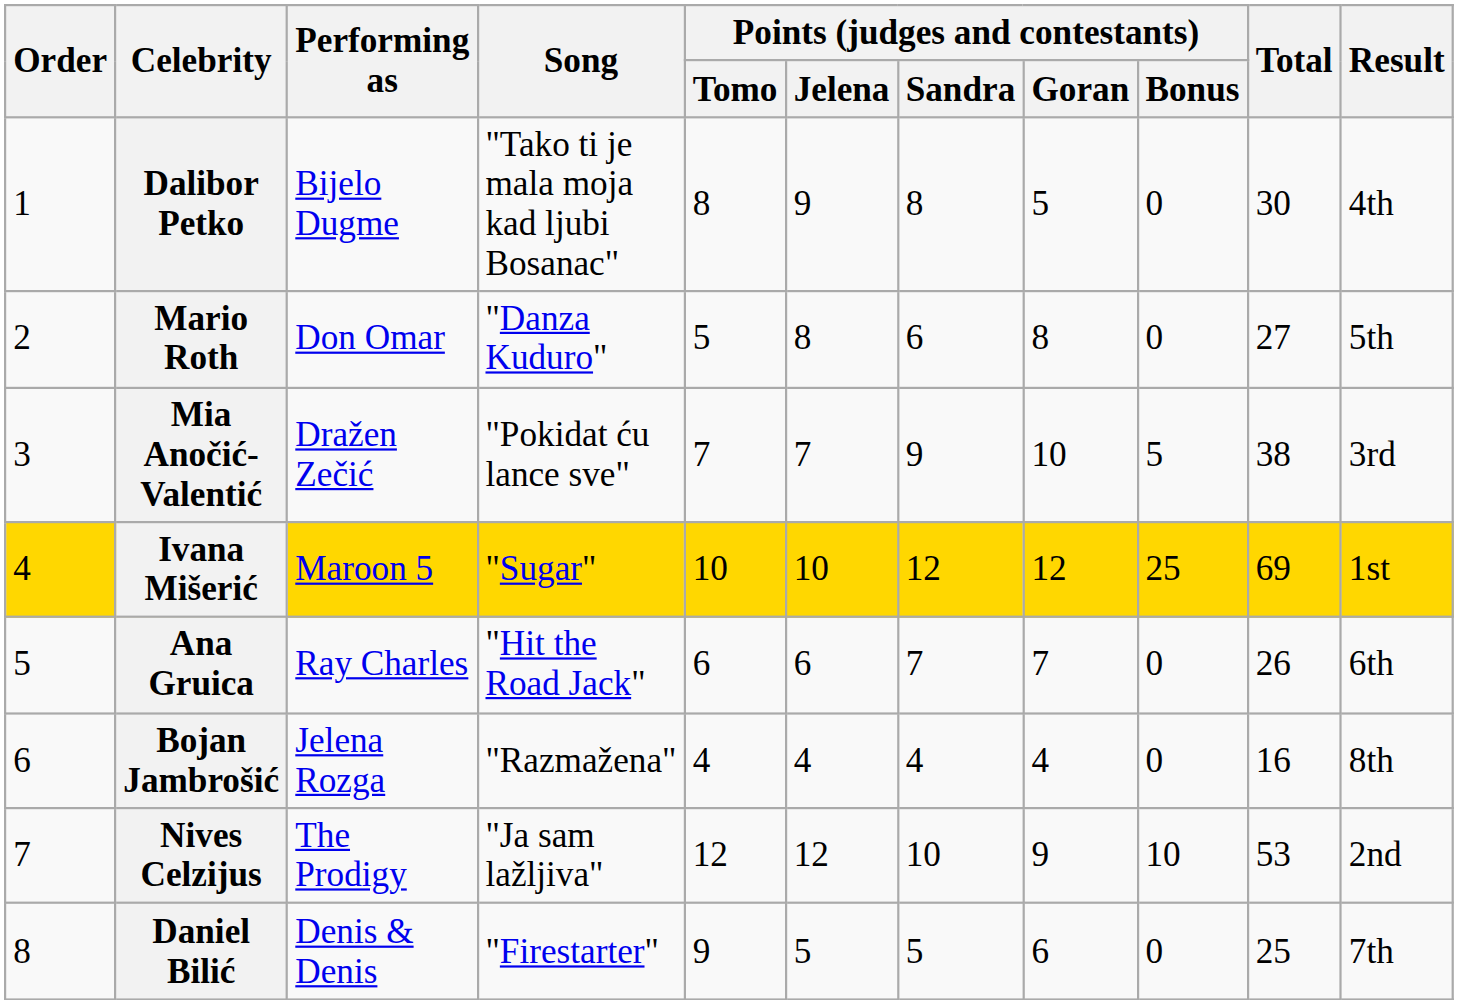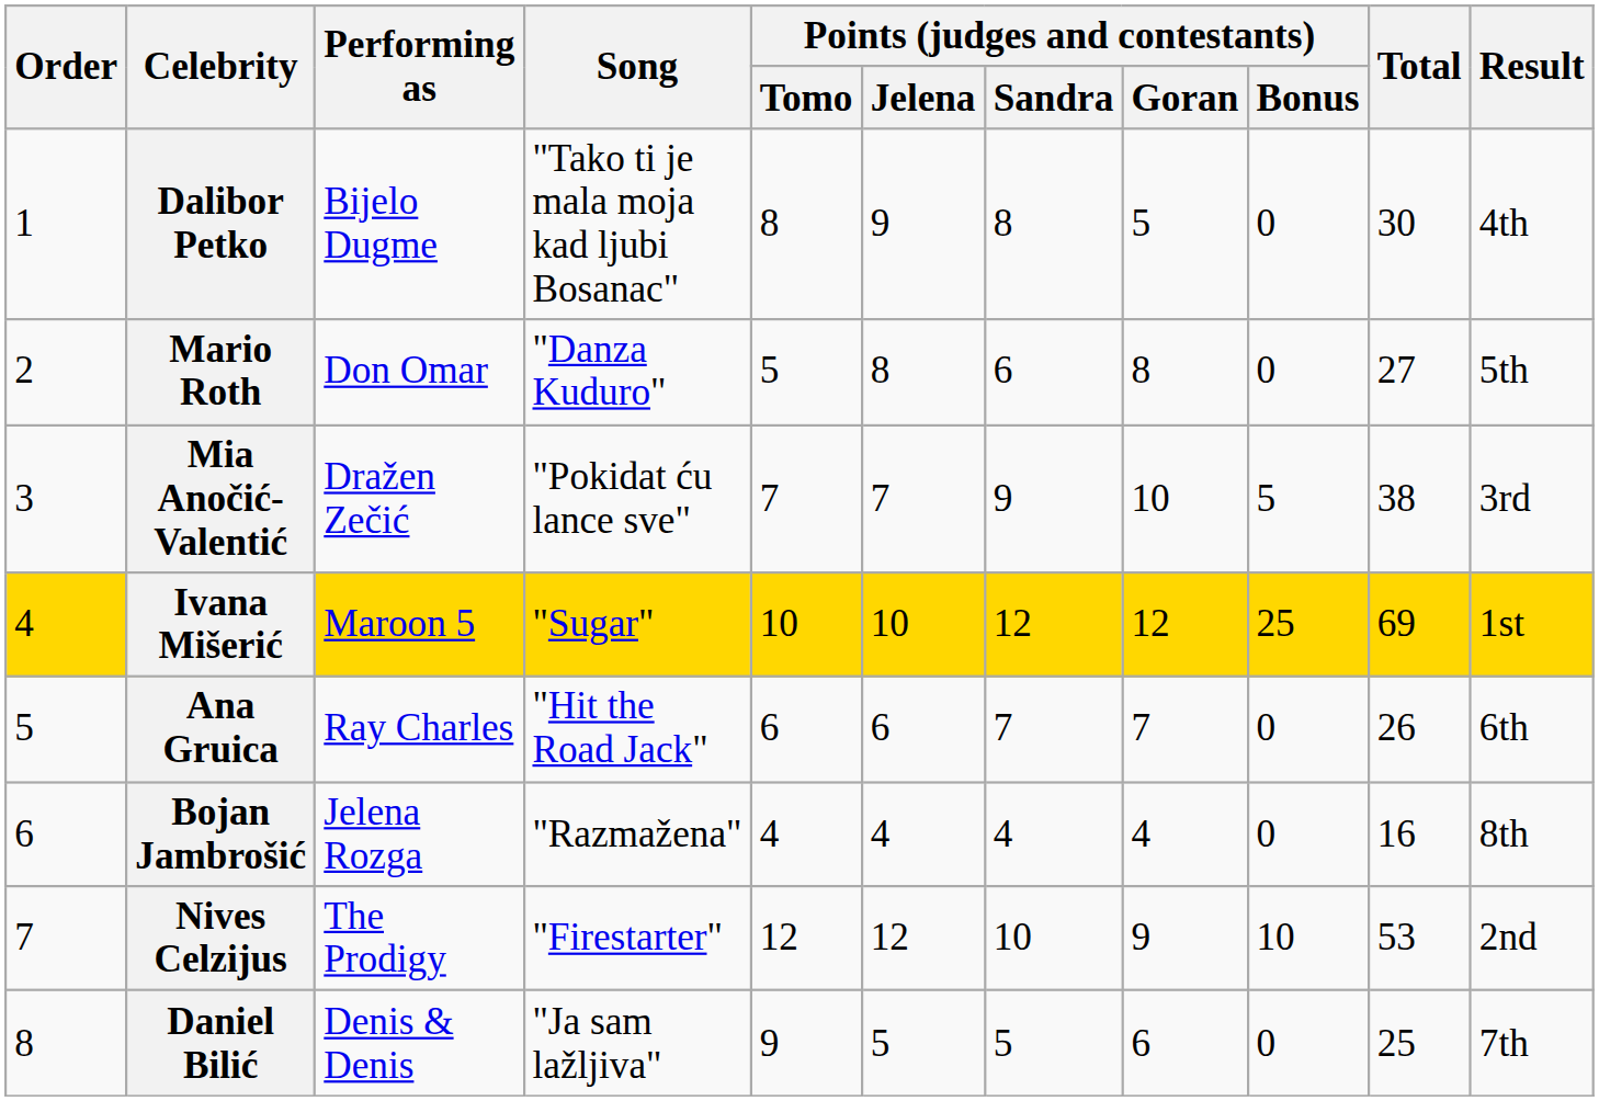Nives Celzijus | Song: "Ja sam lažljiva" -> "Firestarter"
Daniel Bilić | Song: "Firestarter" -> "Ja sam lažljiva"
